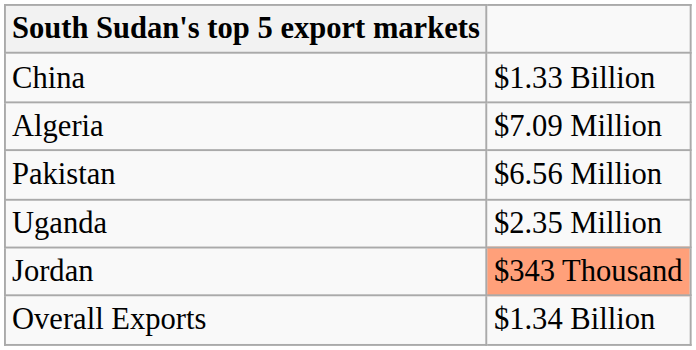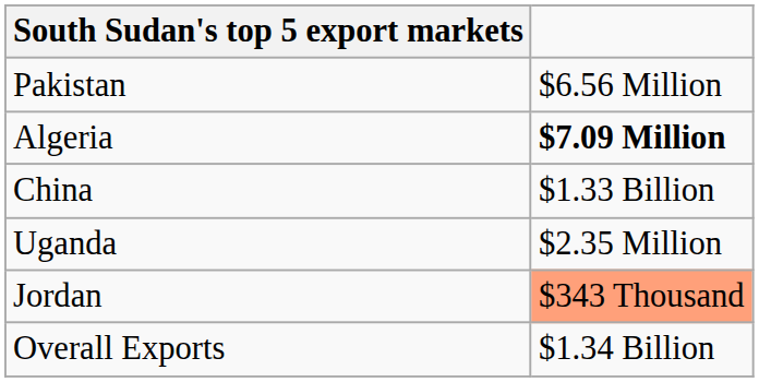rows swapped: China <-> Pakistan
Algeria | column 2: normal -> bold
